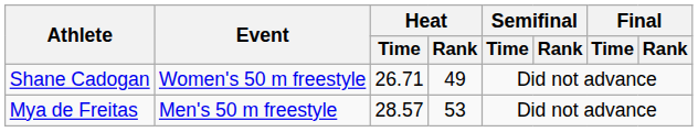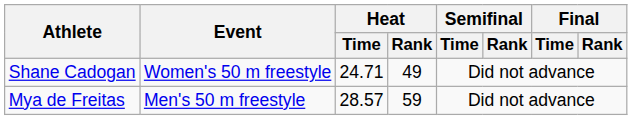Shane Cadogan | Heat / Time: 26.71 -> 24.71
Mya de Freitas | Heat / Rank: 53 -> 59
